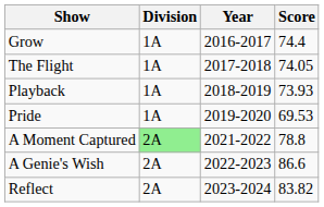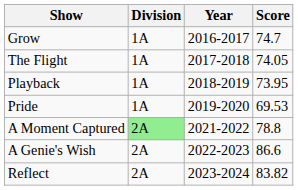Grow | Score: 74.4 -> 74.7
Playback | Score: 73.93 -> 73.95
